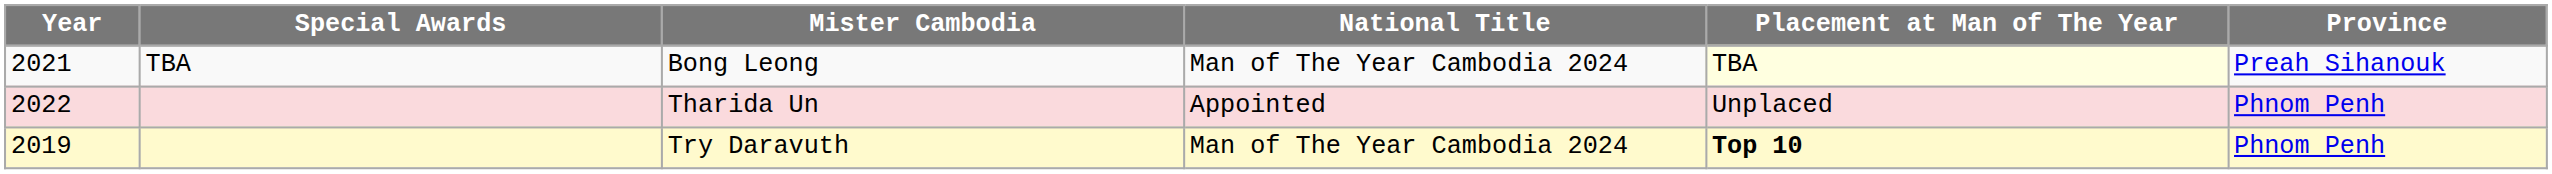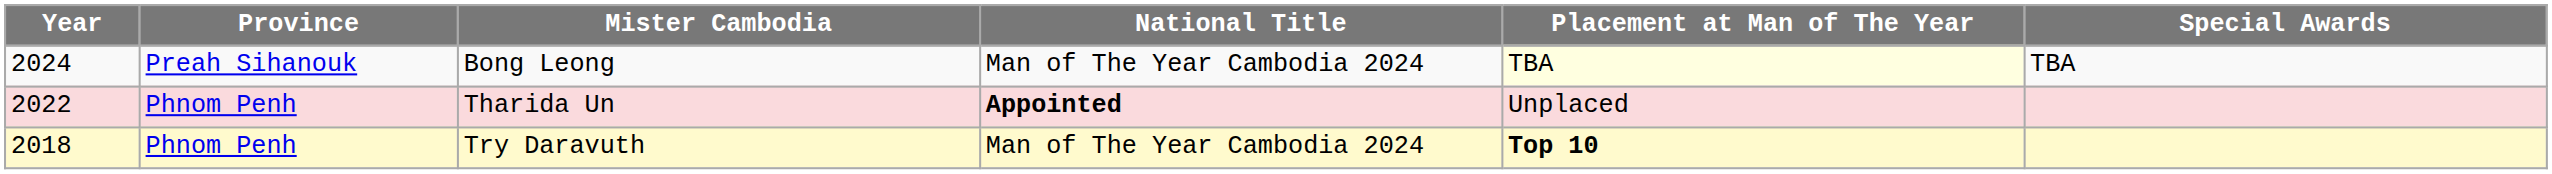columns swapped: Province <-> Special Awards
Bong Leong | Year: 2021 -> 2024
Tharida Un | National Title: normal -> bold
Try Daravuth | Year: 2019 -> 2018
